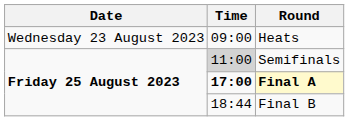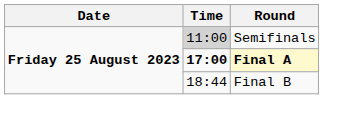- row: Wednesday 23 August 2023 | 09:00 | Heats
